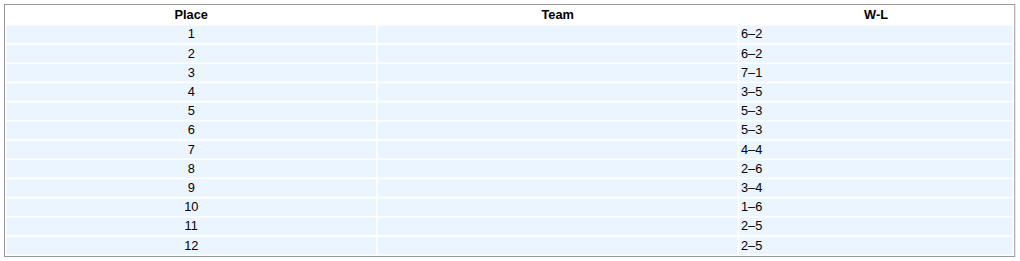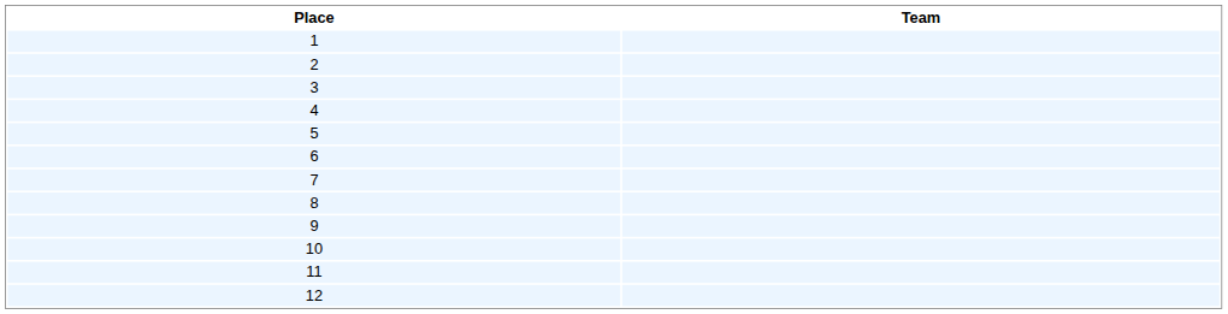- column: W-L | 6–2 | 6–2 | 7–1 | 3–5 | 5–3 | 5–3 | 4–4 | 2–6 | 3–4 | 1–6 | 2–5 | 2–5
